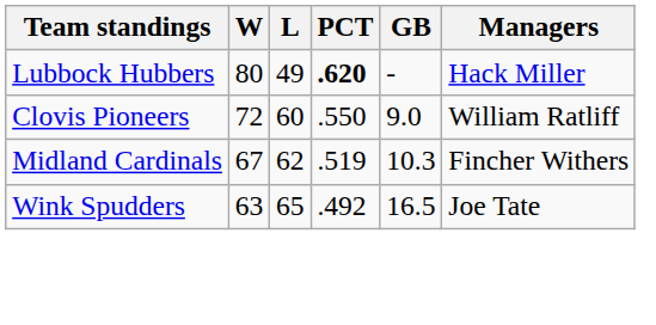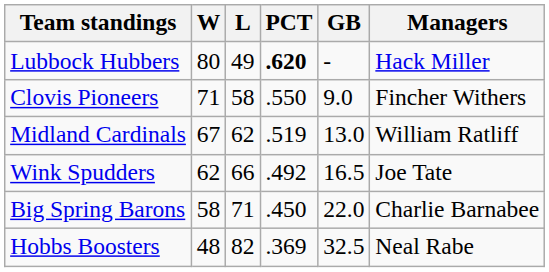Clovis Pioneers | W: 72 -> 71
Clovis Pioneers | L: 60 -> 58
Clovis Pioneers | Managers: William Ratliff -> Fincher Withers
Midland Cardinals | GB: 10.3 -> 13.0
Midland Cardinals | Managers: Fincher Withers -> William Ratliff
Wink Spudders | W: 63 -> 62
Wink Spudders | L: 65 -> 66
+ row: Big Spring Barons | 58 | 71 | .450 | 22.0 | Charlie Barnabee
+ row: Hobbs Boosters | 48 | 82 | .369 | 32.5 | Neal Rabe
